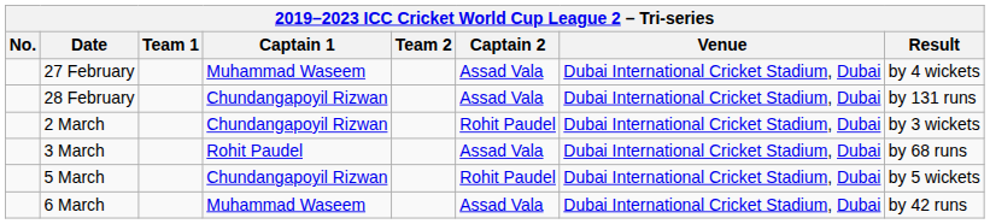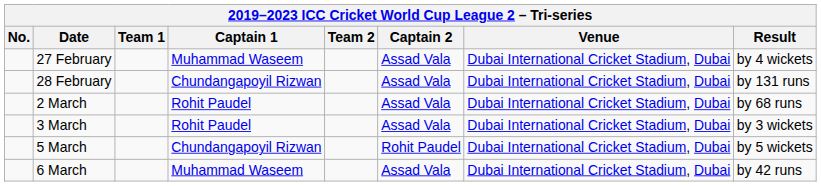2 March | Captain 1: Chundangapoyil Rizwan -> Rohit Paudel
2 March | Captain 2: Rohit Paudel -> Assad Vala
2 March | Result: by 3 wickets -> by 68 runs
3 March | Result: by 68 runs -> by 3 wickets
